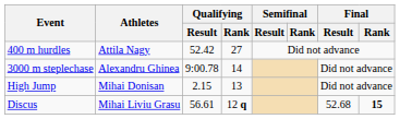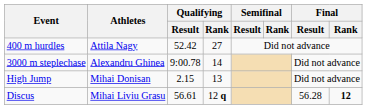Discus | Final / Result: 52.68 -> 56.28
Discus | Final / Rank: 15 -> 12
